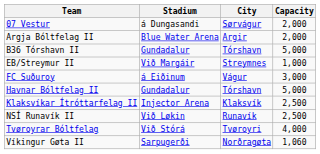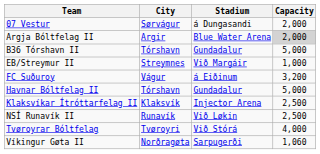columns swapped: City <-> Stadium
Argja Bóltfelag II | Capacity: no background -> lightgrey background
FC Suðuroy | Capacity: 3,000 -> 3,200
